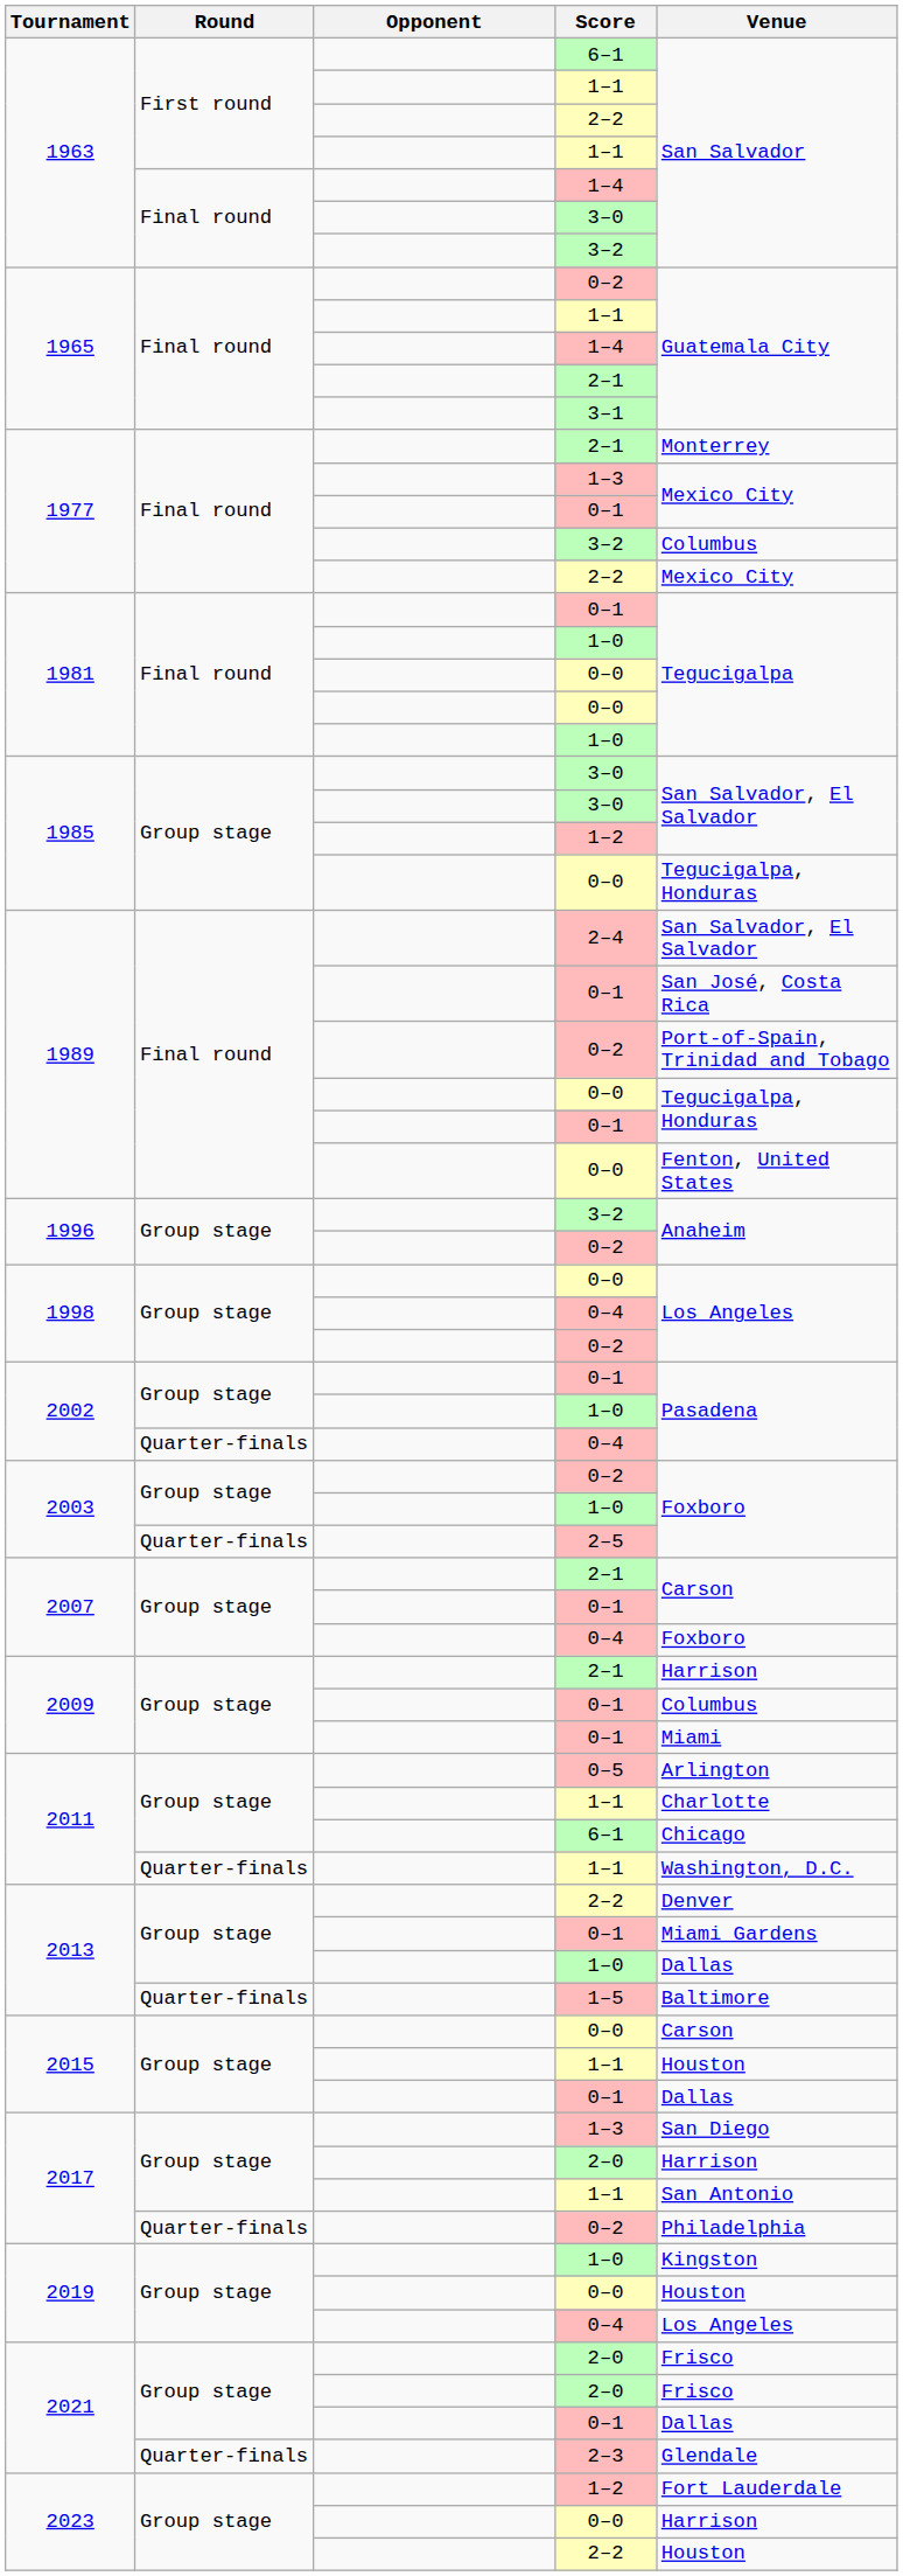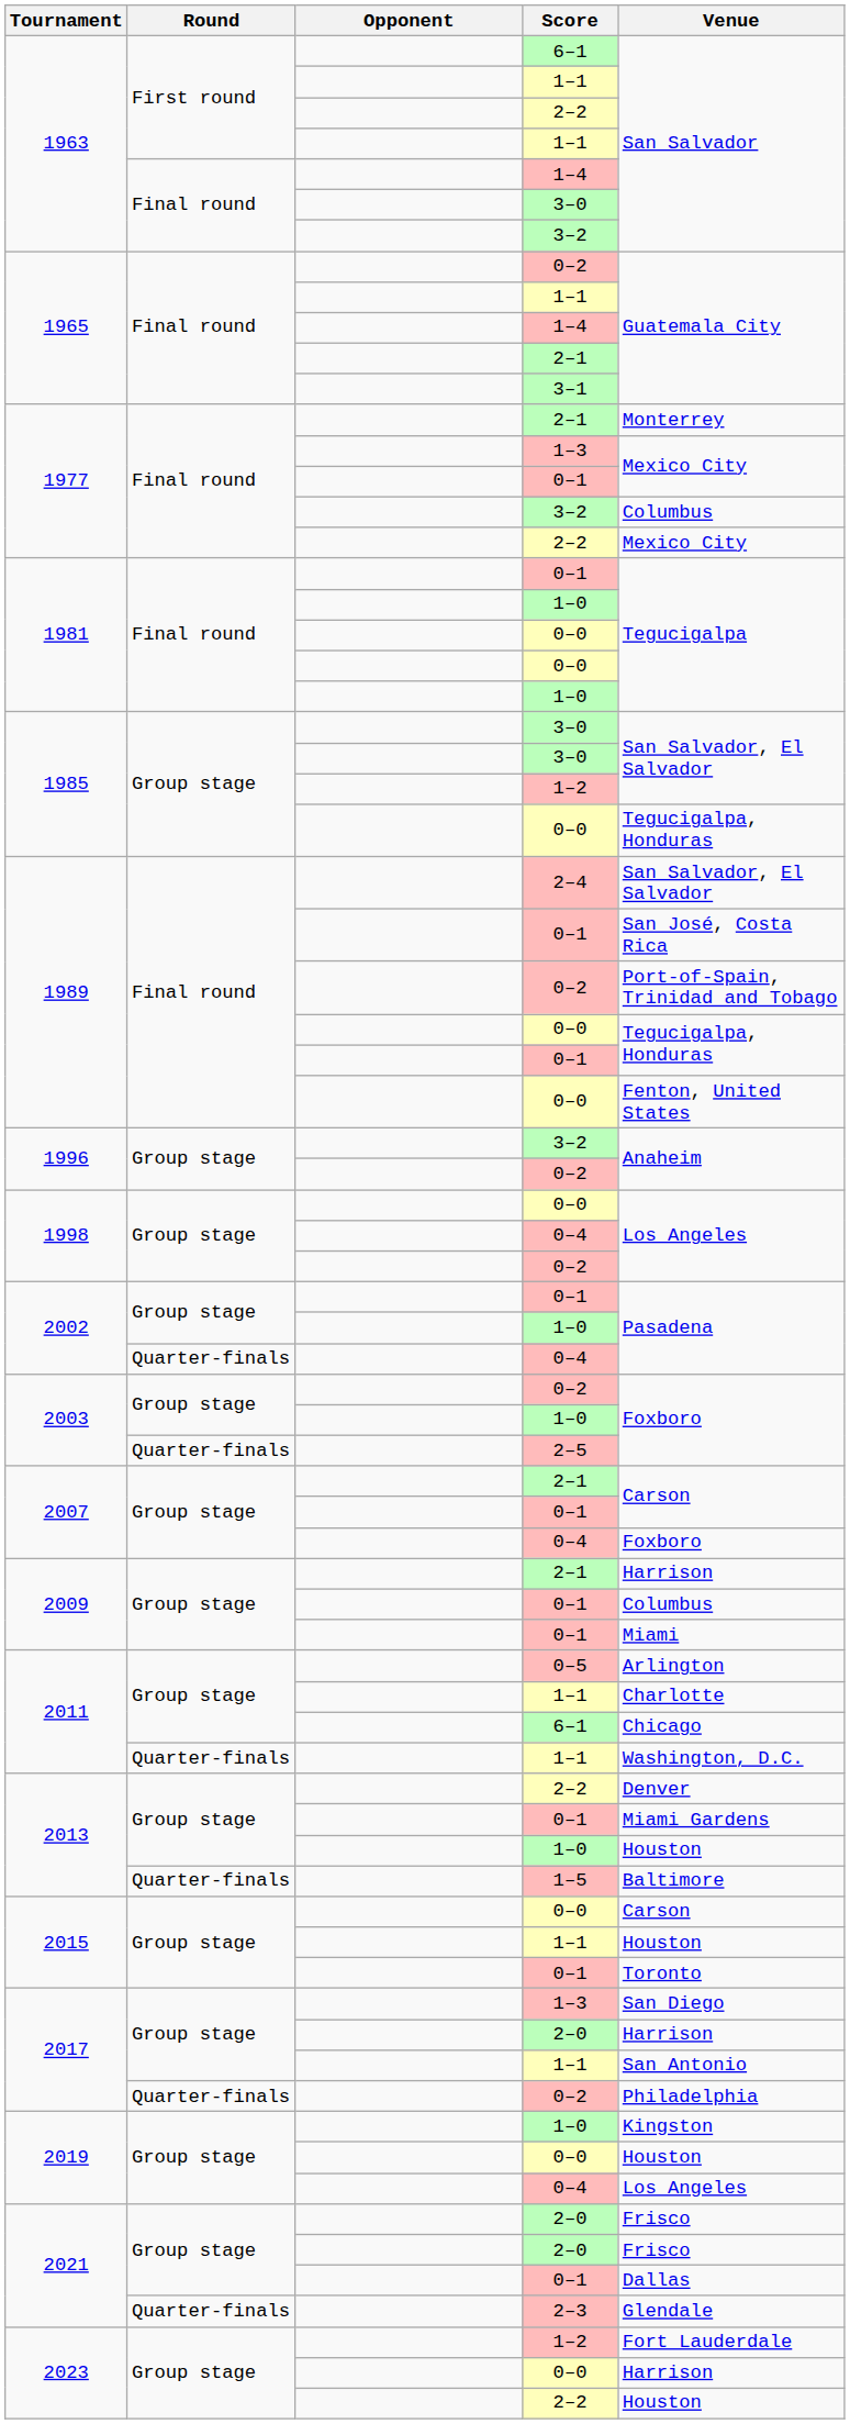2013 / 1–0 | Venue: Dallas -> Houston
2015 / 0–1 | Venue: Dallas -> Toronto
